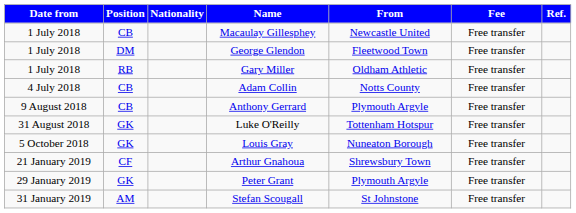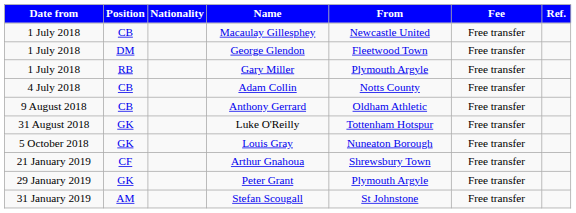Gary Miller | From: Oldham Athletic -> Plymouth Argyle
Anthony Gerrard | From: Plymouth Argyle -> Oldham Athletic
